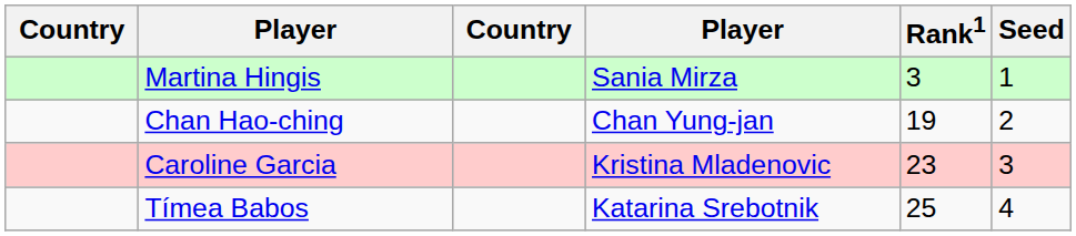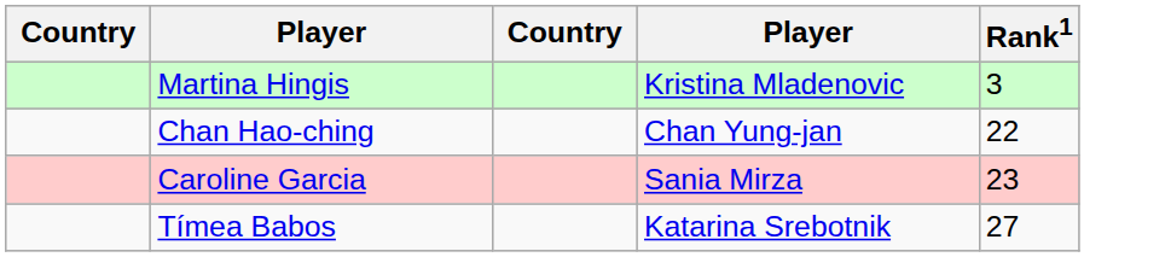- column: Seed | 1 | 2 | 3 | 4
Martina Hingis | column 4: Sania Mirza -> Kristina Mladenovic
Chan Hao-ching | Rank1: 19 -> 22
Caroline Garcia | column 4: Kristina Mladenovic -> Sania Mirza
Tímea Babos | Rank1: 25 -> 27
